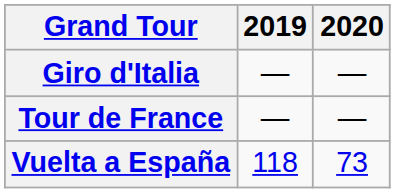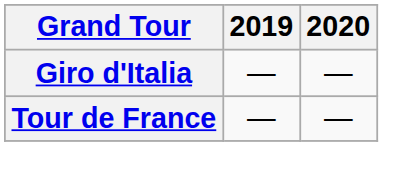- row: Vuelta a España | 118 | 73
